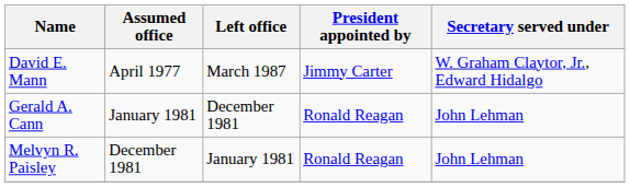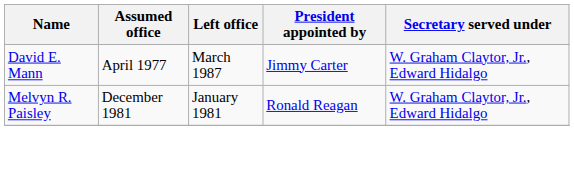- row: Gerald A. Cann | January 1981 | December 1981 | Ronald Reagan | John Lehman
Melvyn R. Paisley | Secretary served under: John Lehman -> W. Graham Claytor, Jr., Edward Hidalgo
